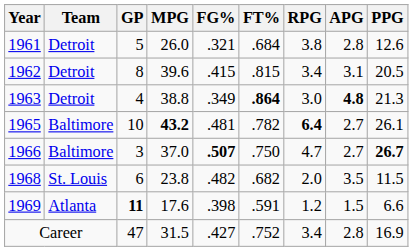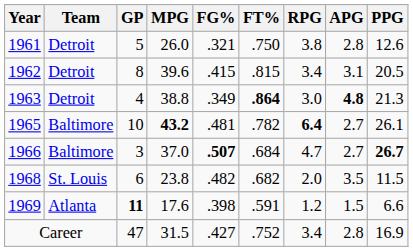1961 | FT%: .684 -> .750
1966 | FT%: .750 -> .684
